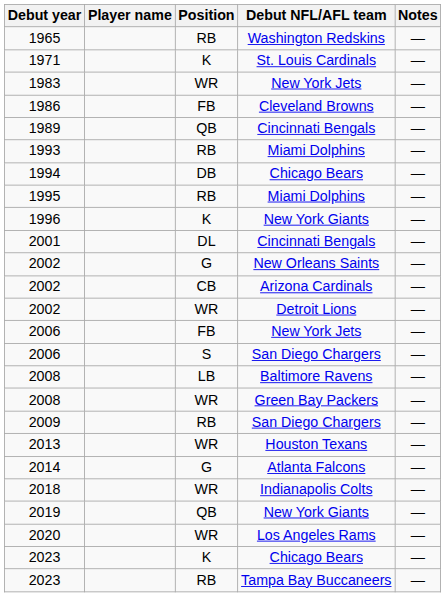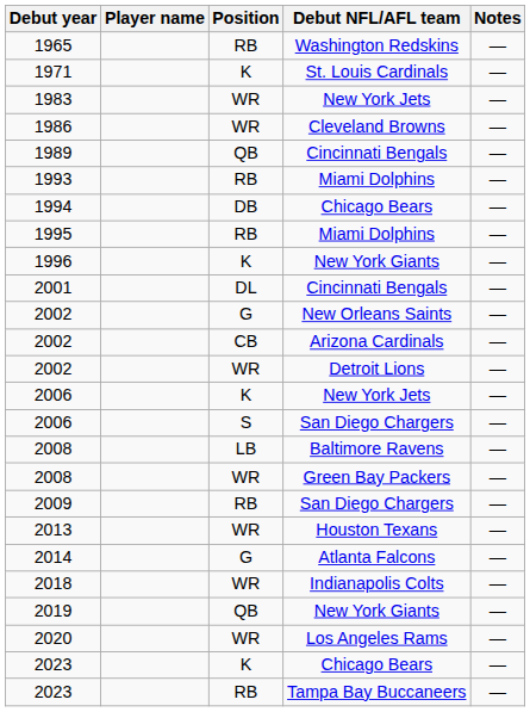1986 | Position: FB -> WR
2006 / New York Jets | Position: FB -> K
